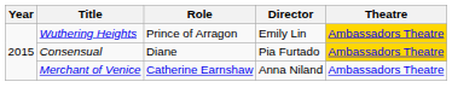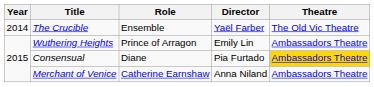+ row: 2014 | The Crucible | Ensemble | Yaël Farber | The Old Vic Theatre
Wuthering Heights | Theatre: gold background -> no background
